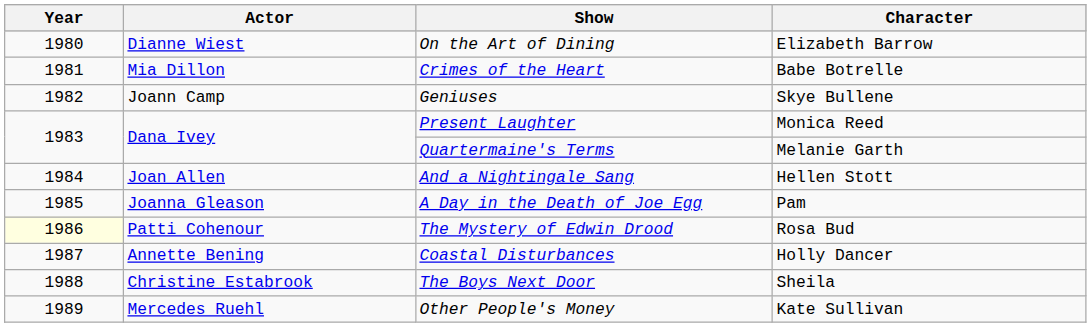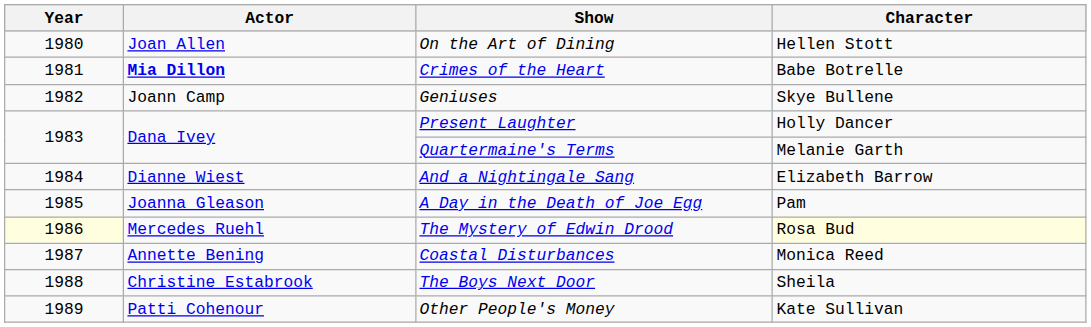On the Art of Dining | Actor: Dianne Wiest -> Joan Allen
On the Art of Dining | Character: Elizabeth Barrow -> Hellen Stott
Crimes of the Heart | Actor: normal -> bold
Present Laughter | Character: Monica Reed -> Holly Dancer
And a Nightingale Sang | Actor: Joan Allen -> Dianne Wiest
And a Nightingale Sang | Character: Hellen Stott -> Elizabeth Barrow
The Mystery of Edwin Drood | Actor: Patti Cohenour -> Mercedes Ruehl
The Mystery of Edwin Drood | Character: no background -> lightyellow background
Coastal Disturbances | Character: Holly Dancer -> Monica Reed
Other People's Money | Actor: Mercedes Ruehl -> Patti Cohenour
